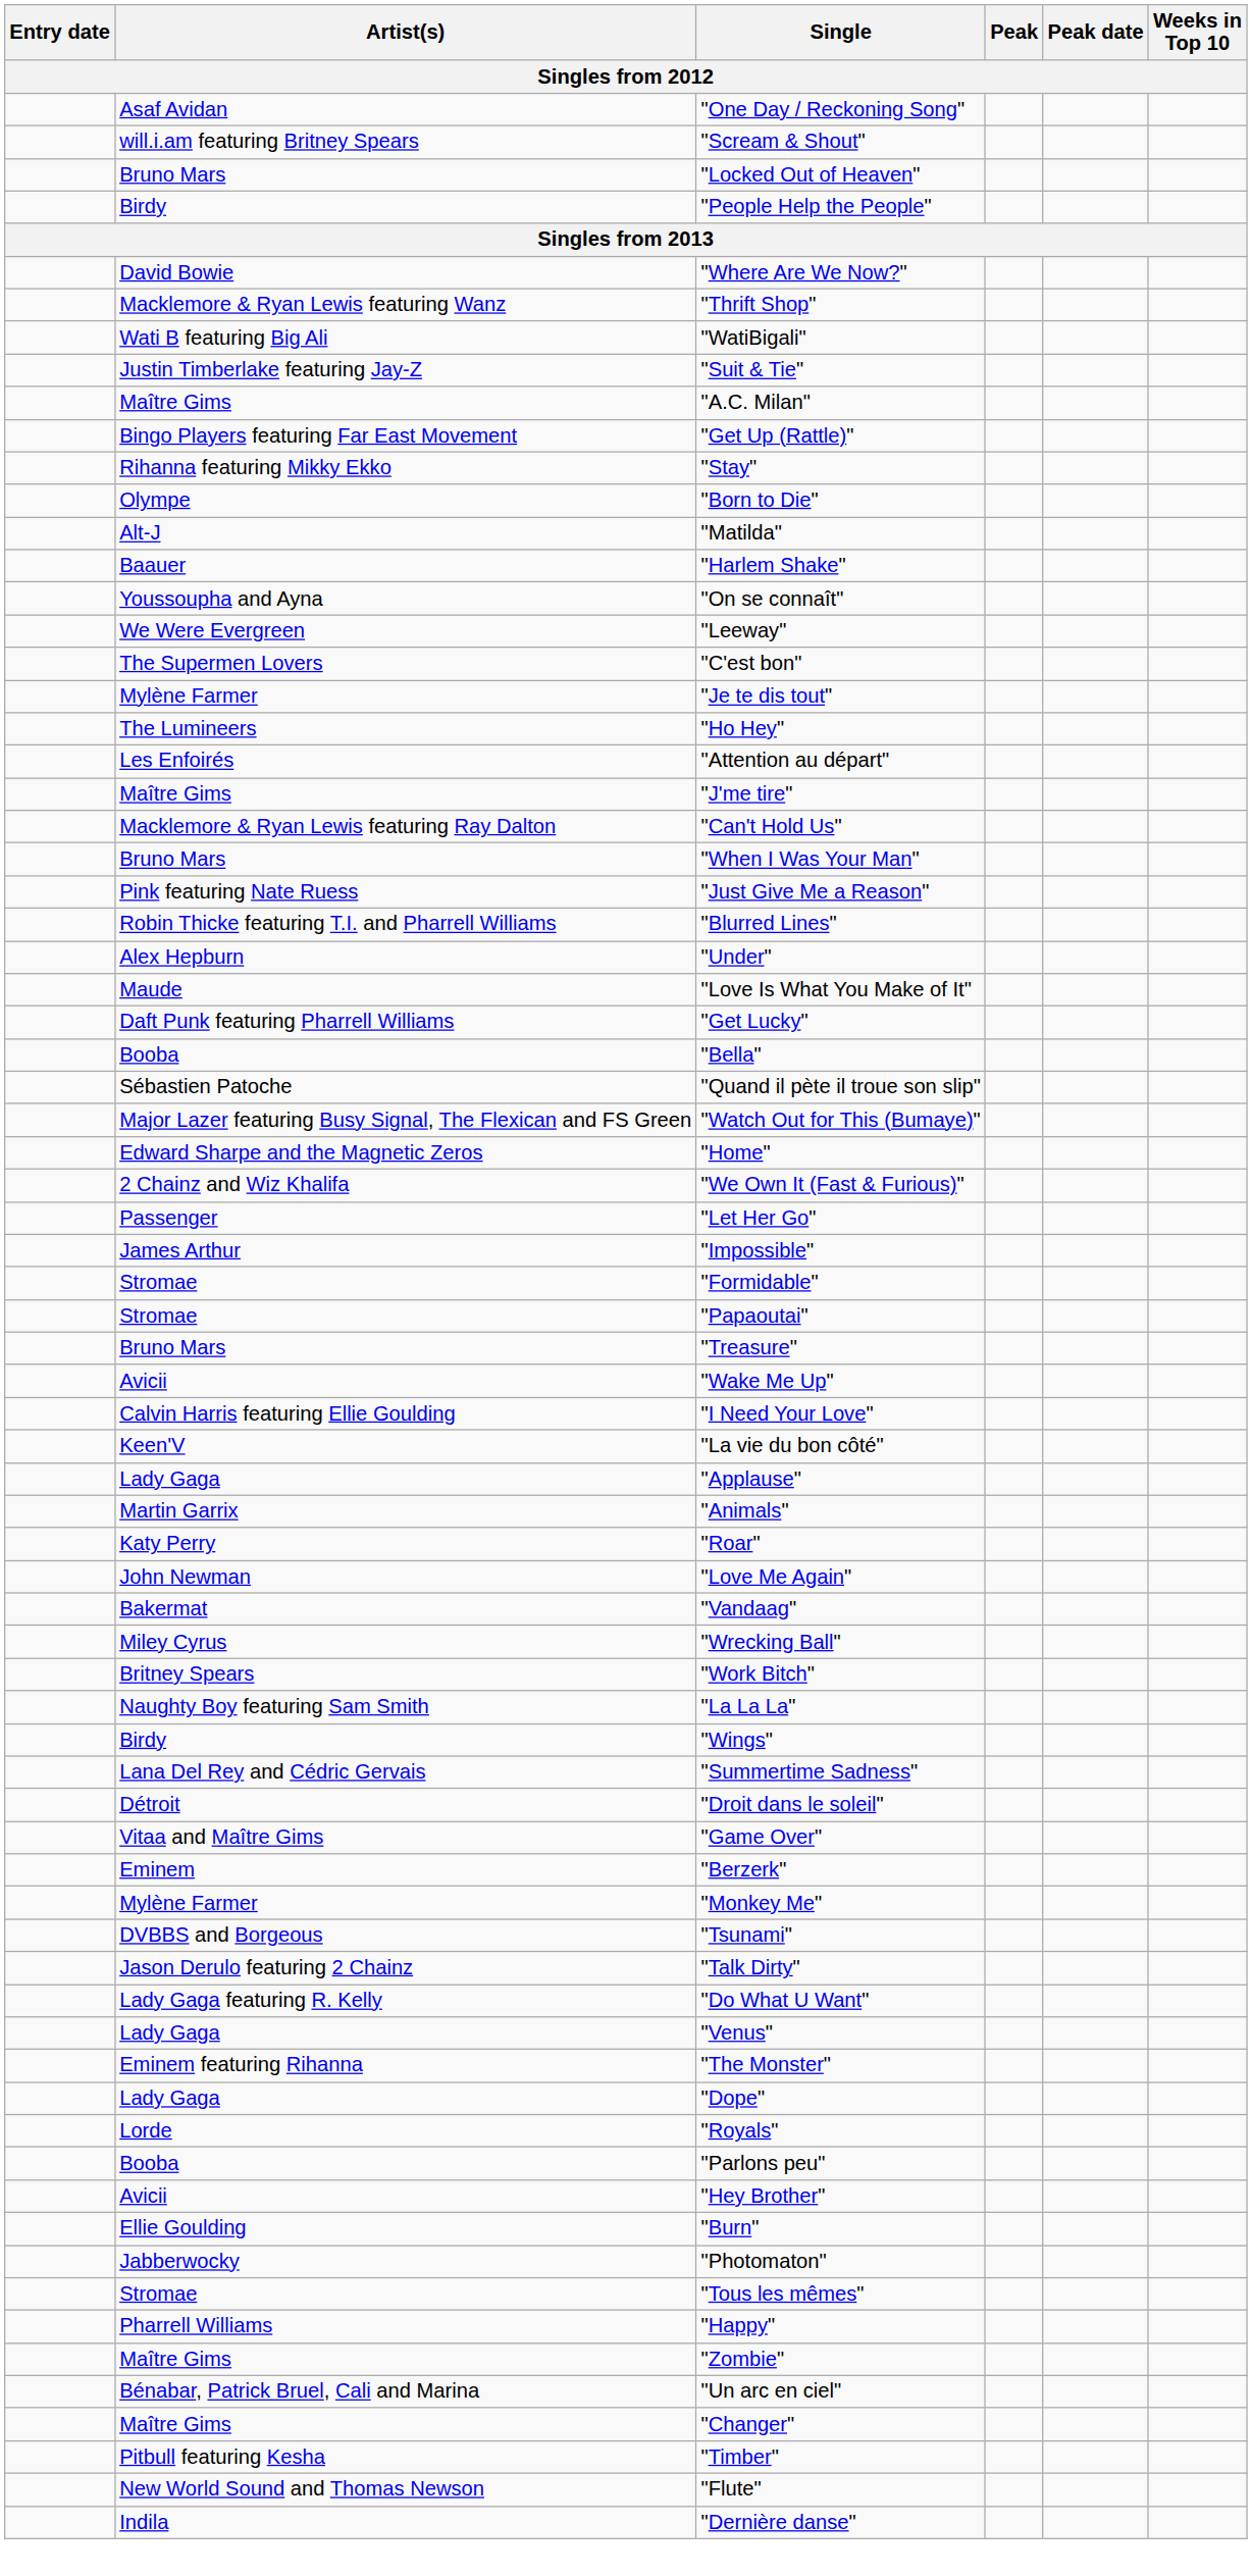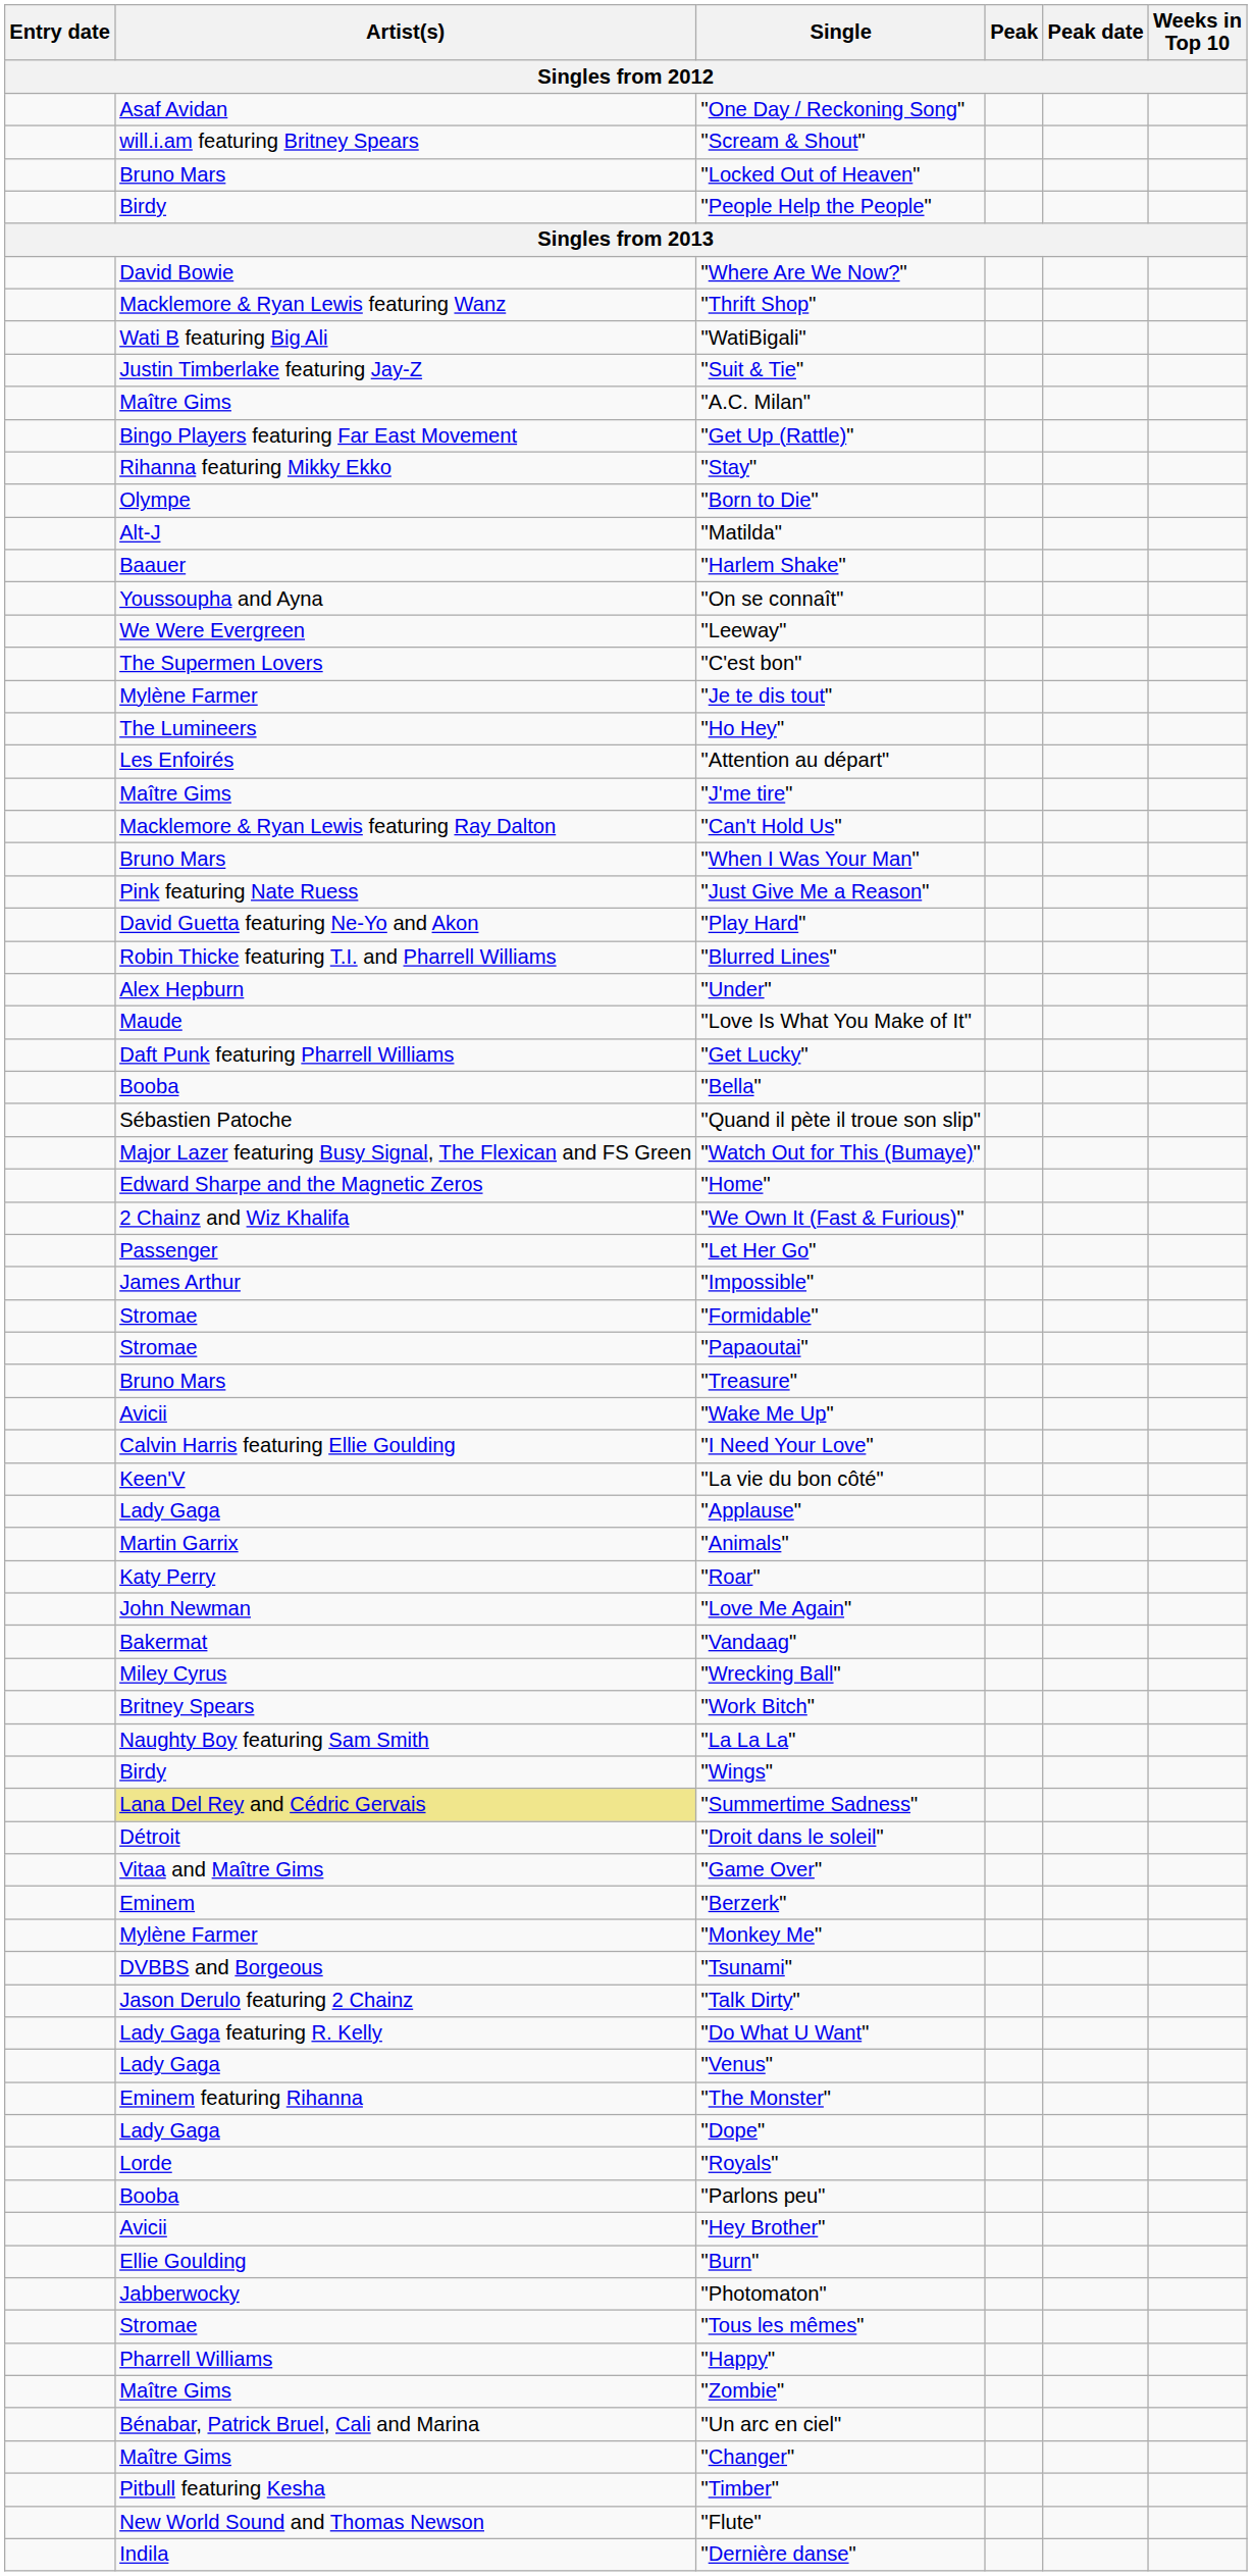+ row: David Guetta featuring Ne-Yo and Akon | "Play Hard"
"Summertime Sadness" | Artist(s): no background -> khaki background
